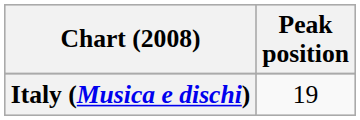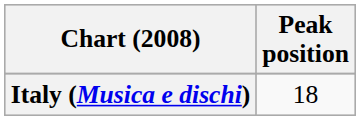Italy (Musica e dischi) | Peak position: 19 -> 18
